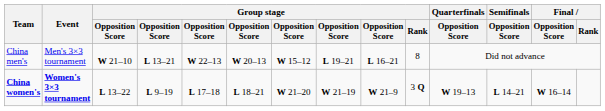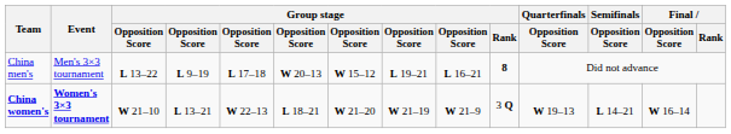China men's | column 3: W 21–10 -> L 13–22
China men's | column 4: L 13–21 -> L 9–19
China men's | column 5: W 22–13 -> L 17–18
China men's | Group stage / Rank: normal -> bold
China women's | column 3: L 13–22 -> W 21–10
China women's | column 4: L 9–19 -> L 13–21
China women's | column 5: L 17–18 -> W 22–13
